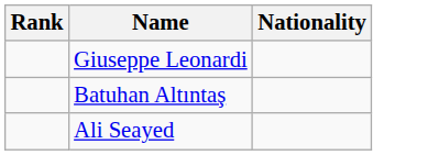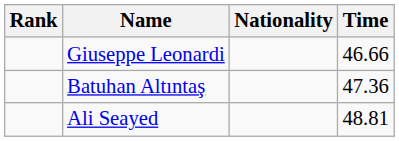+ column: Time | 46.66 | 47.36 | 48.81
